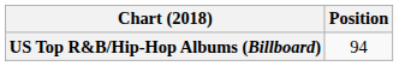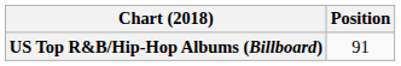US Top R&B/Hip-Hop Albums (Billboard) | Position: 94 -> 91
